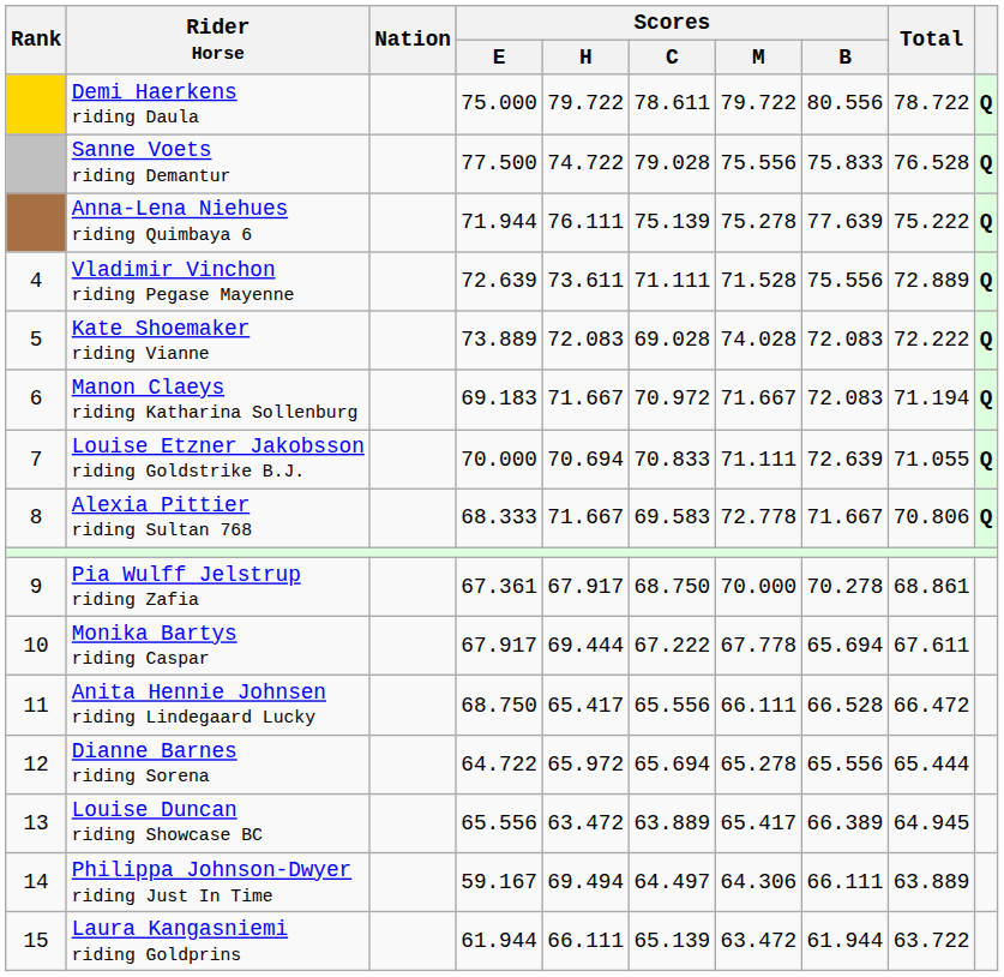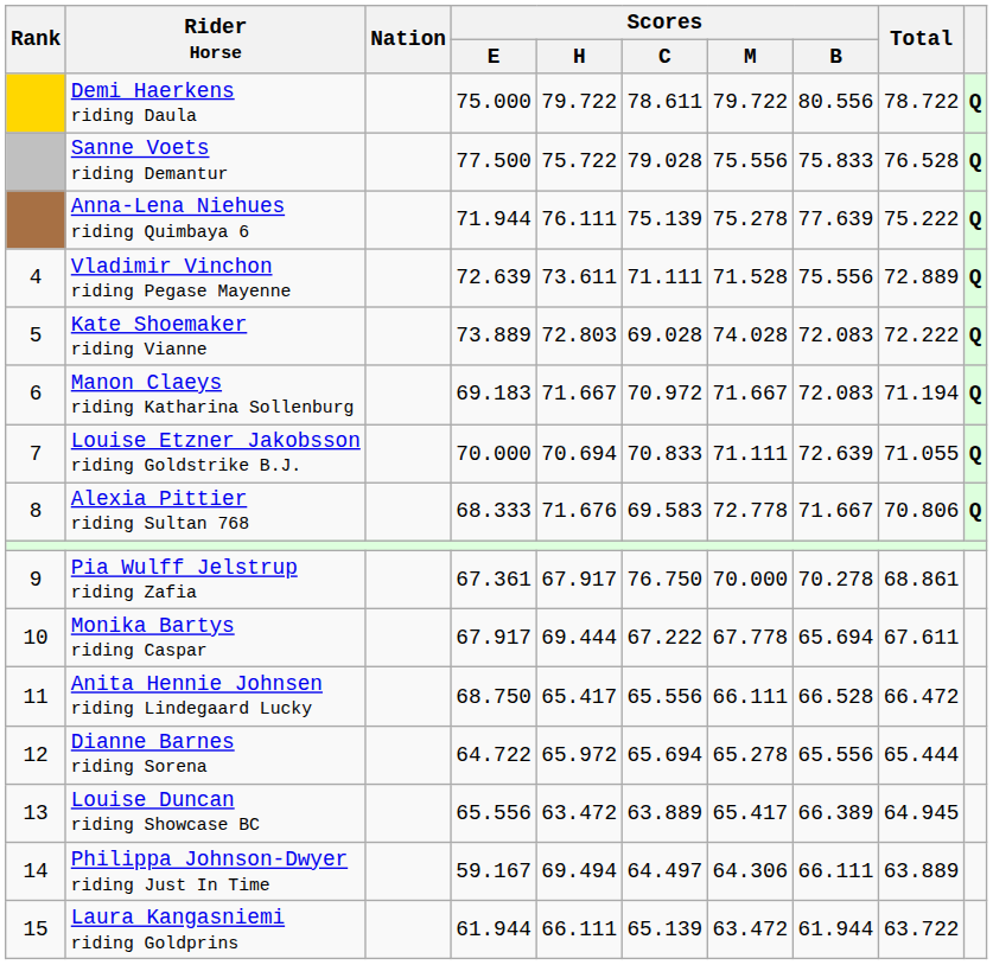Sanne Voets riding Demantur | Scores / H: 74.722 -> 75.722
Kate Shoemaker riding Vianne | Scores / H: 72.083 -> 72.803
Alexia Pittier riding Sultan 768 | Scores / H: 71.667 -> 71.676
Pia Wulff Jelstrup riding Zafia | Scores / C: 68.750 -> 76.750
